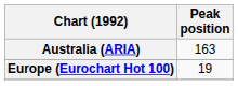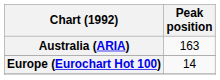Europe (Eurochart Hot 100) | Peak position: 19 -> 14
